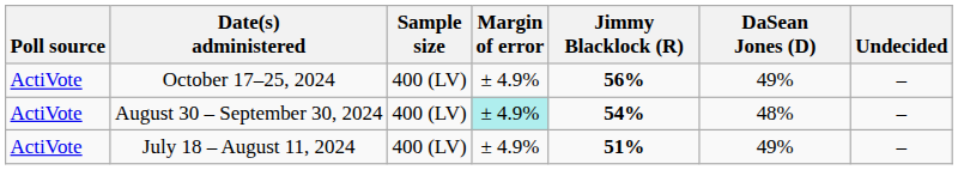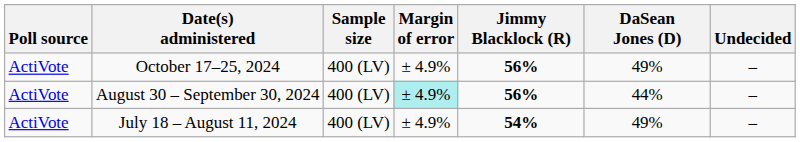August 30 – September 30, 2024 | Jimmy Blacklock (R): 54% -> 56%
August 30 – September 30, 2024 | DaSean Jones (D): 48% -> 44%
July 18 – August 11, 2024 | Jimmy Blacklock (R): 51% -> 54%
